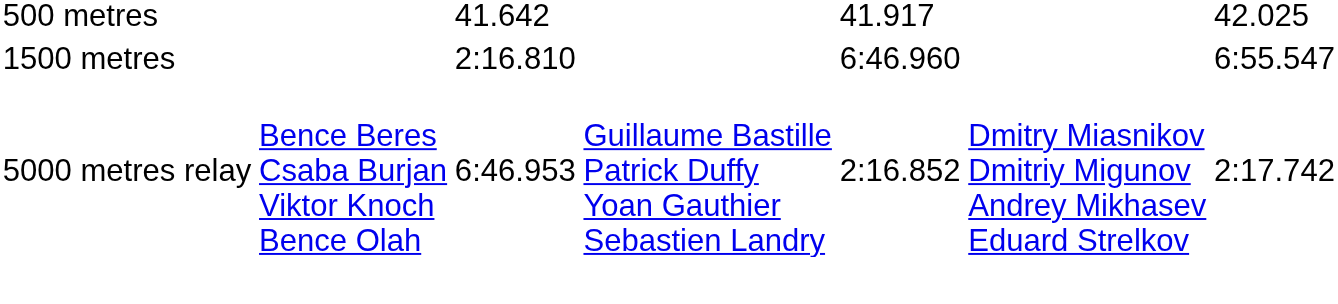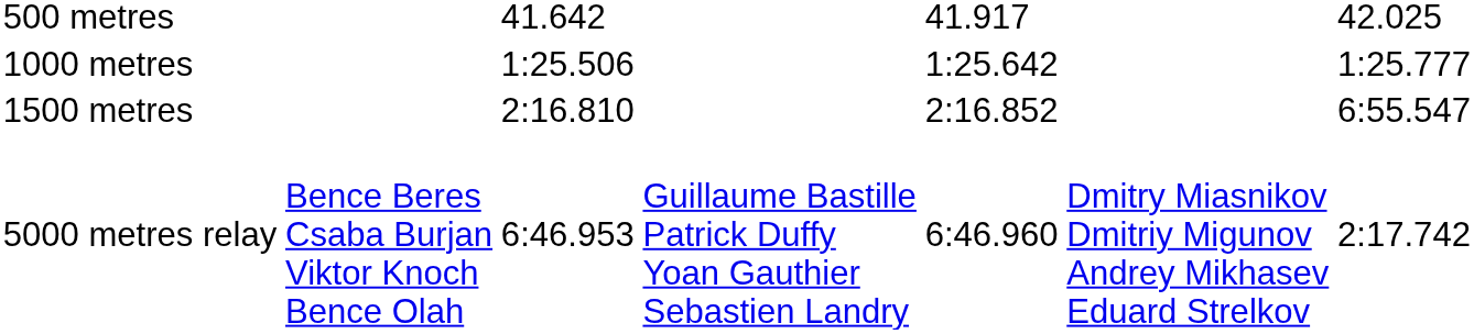+ row: 1000 metres | 1:25.506 | 1:25.642 | 1:25.777
1500 metres | column 5: 6:46.960 -> 2:16.852
5000 metres relay | column 5: 2:16.852 -> 6:46.960
